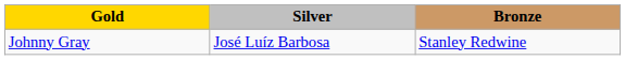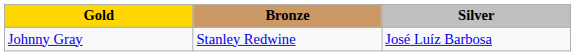columns swapped: Silver <-> Bronze
